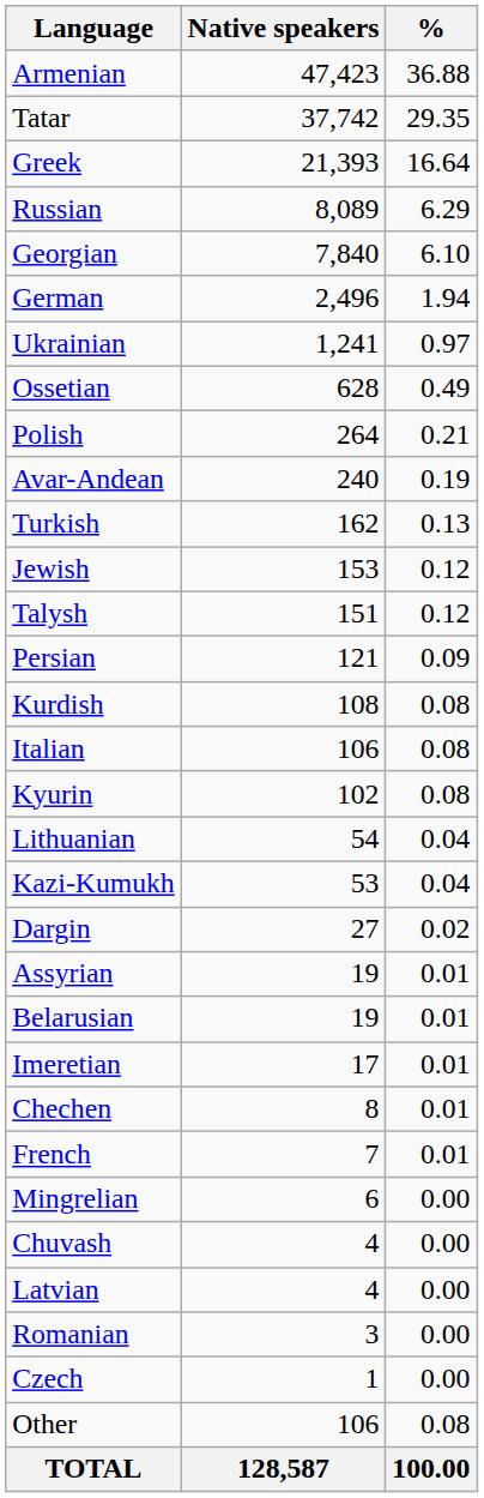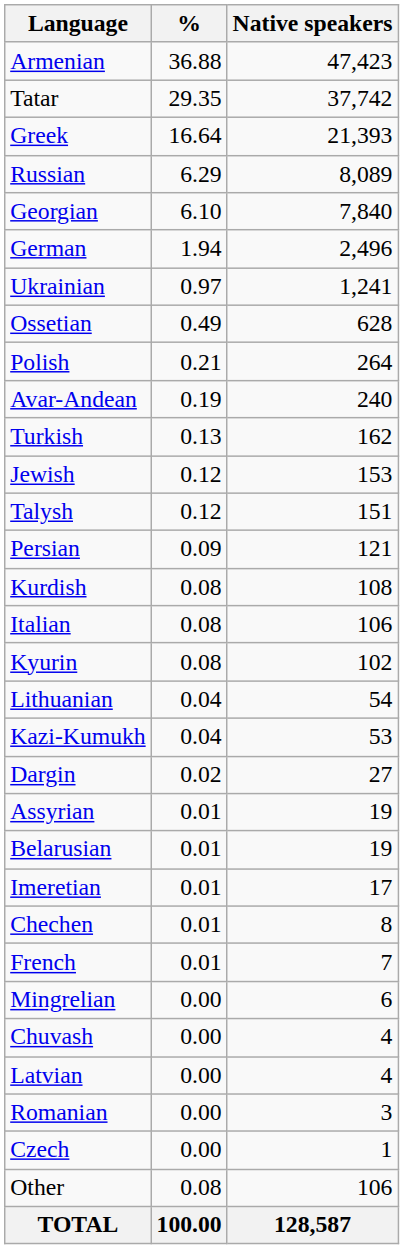columns swapped: Native speakers <-> %
